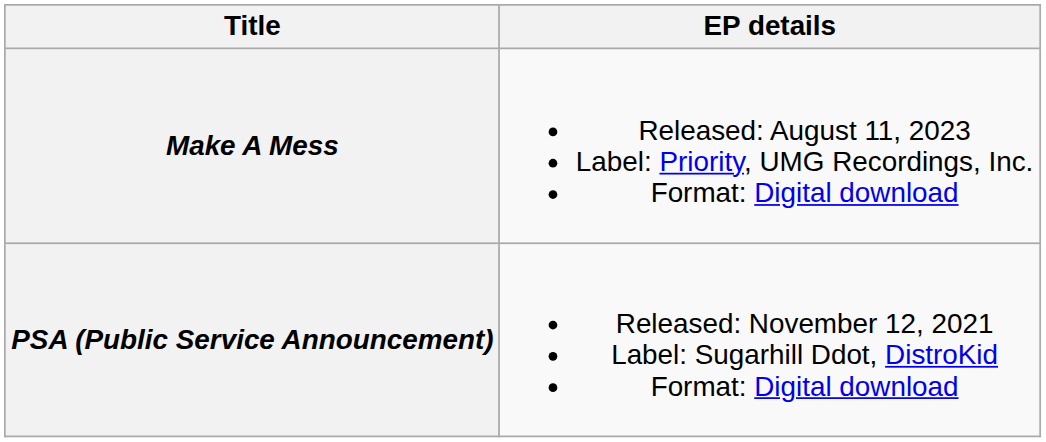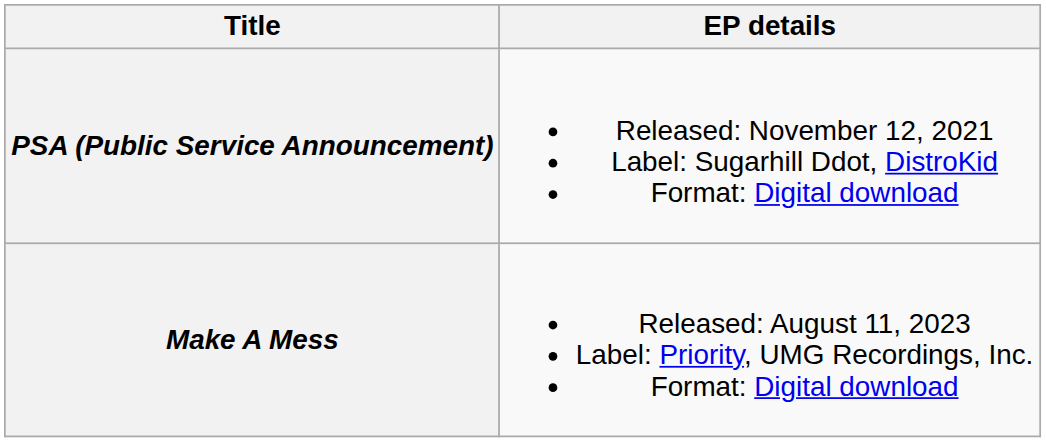rows swapped: PSA (Public Service Announcement) <-> Make A Mess
